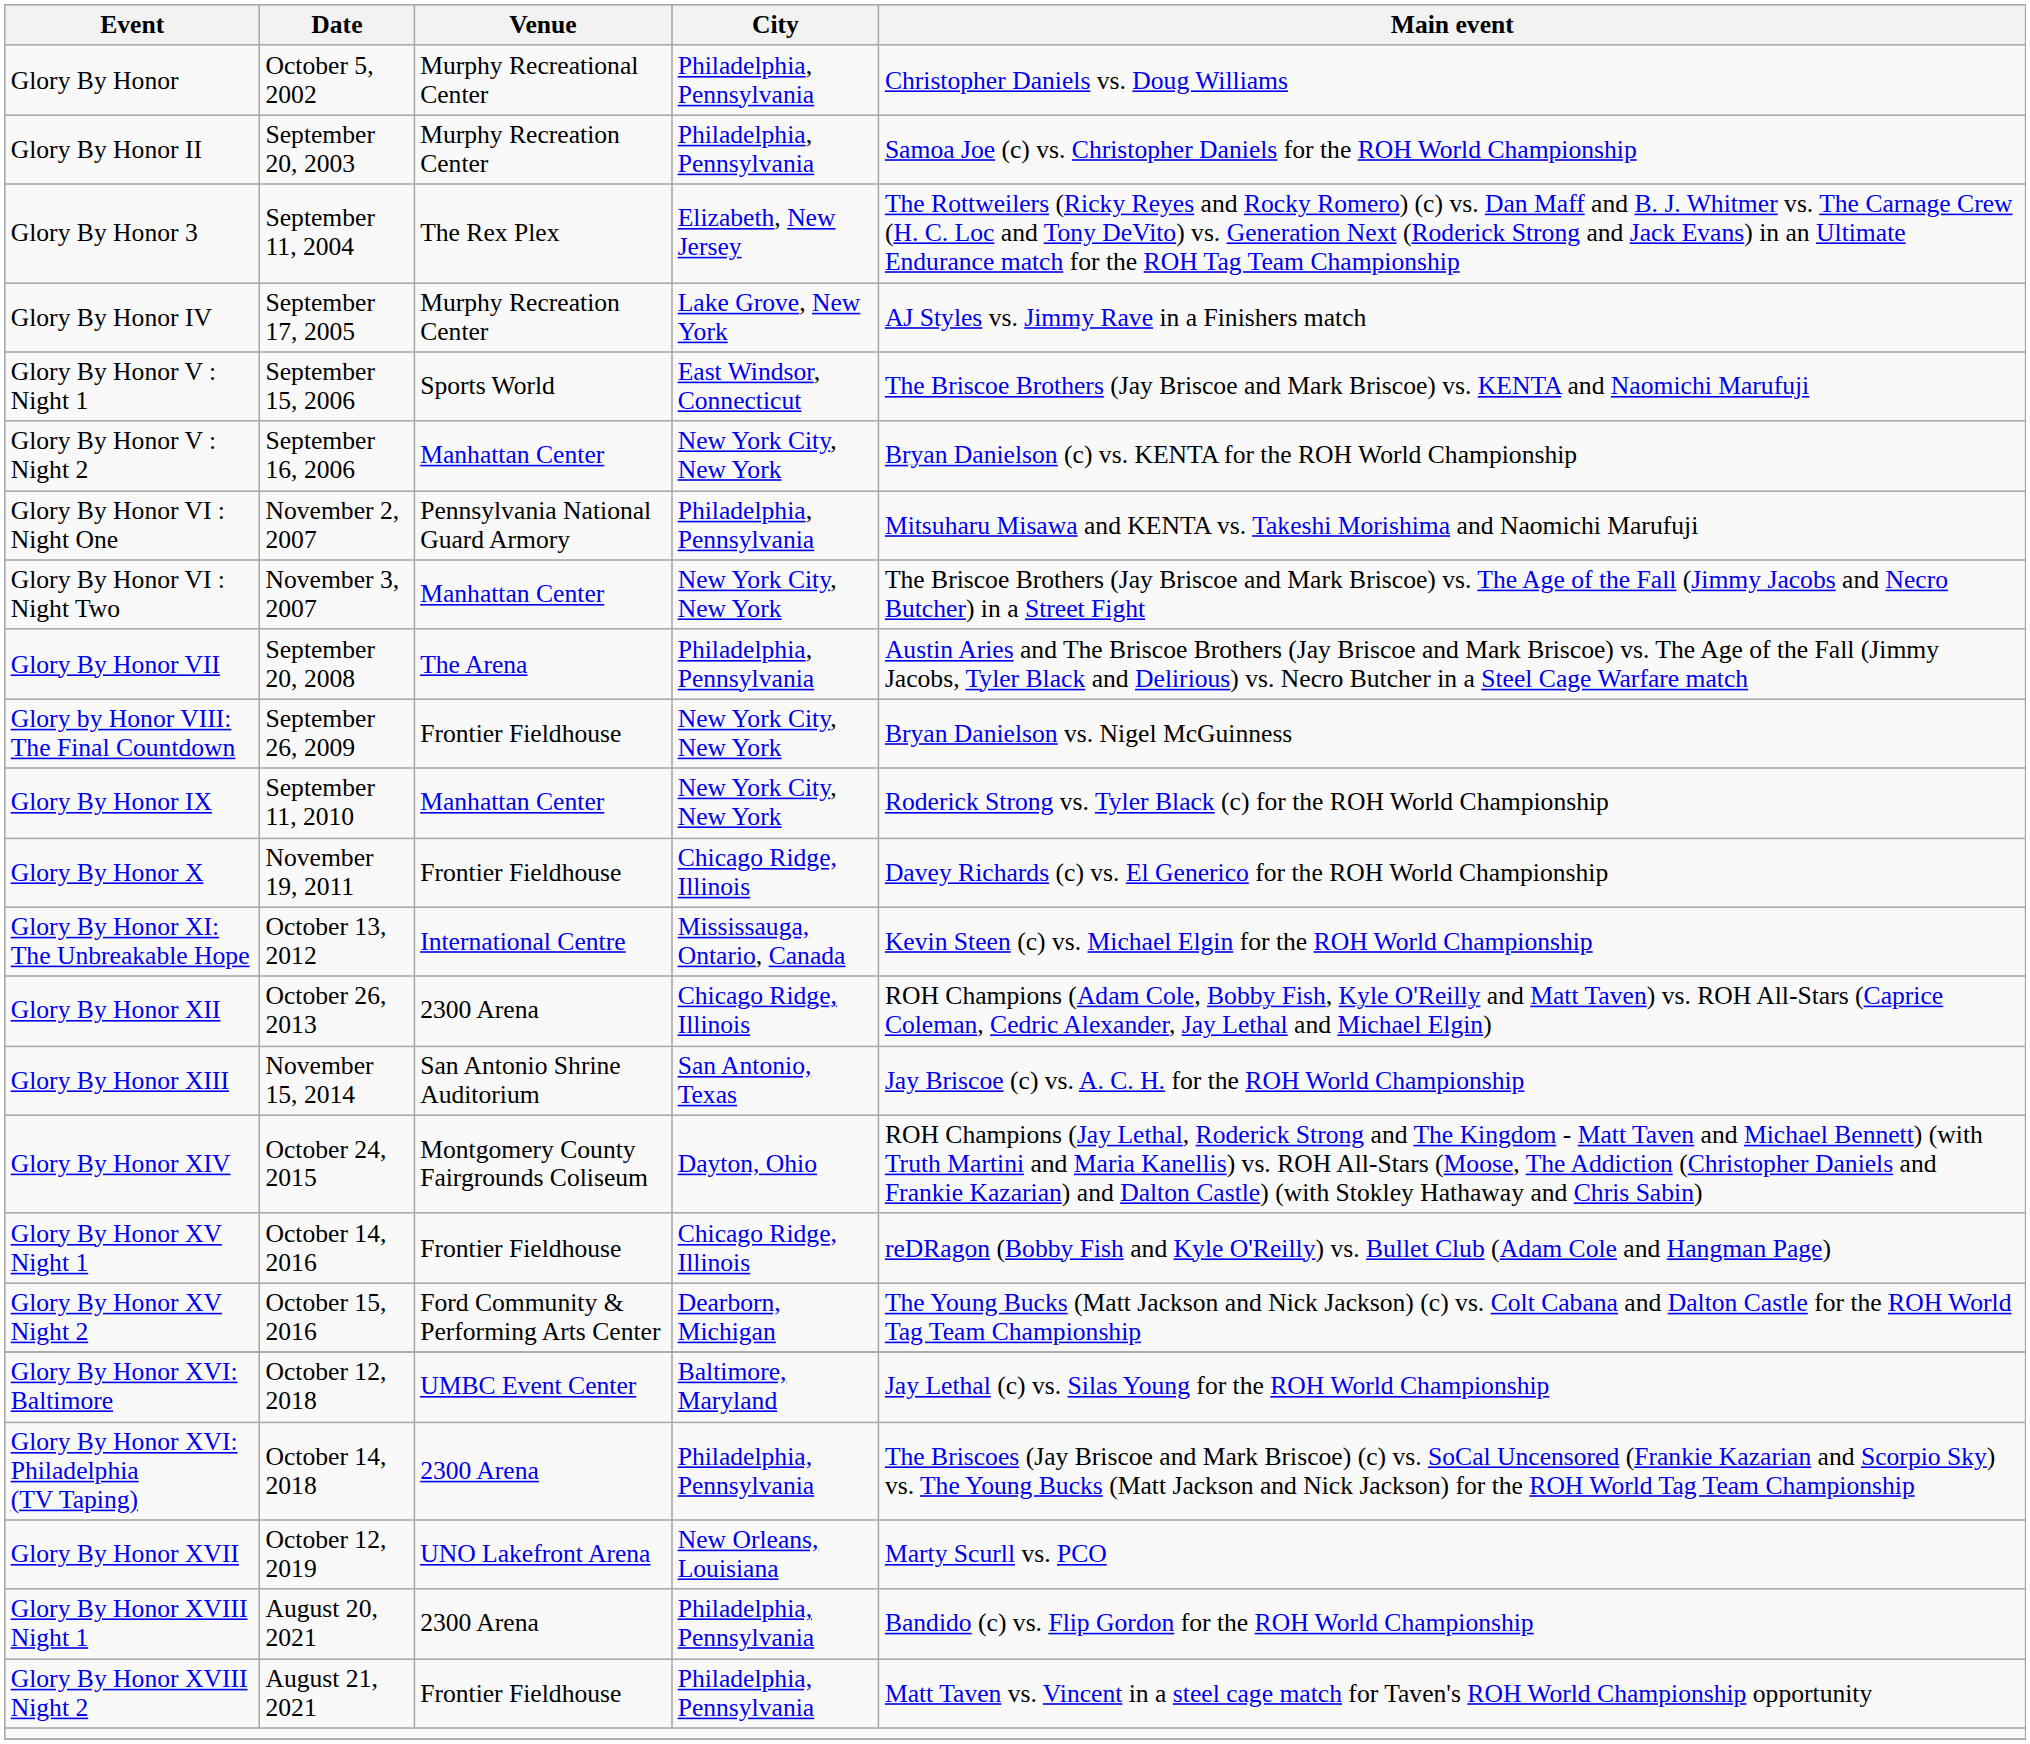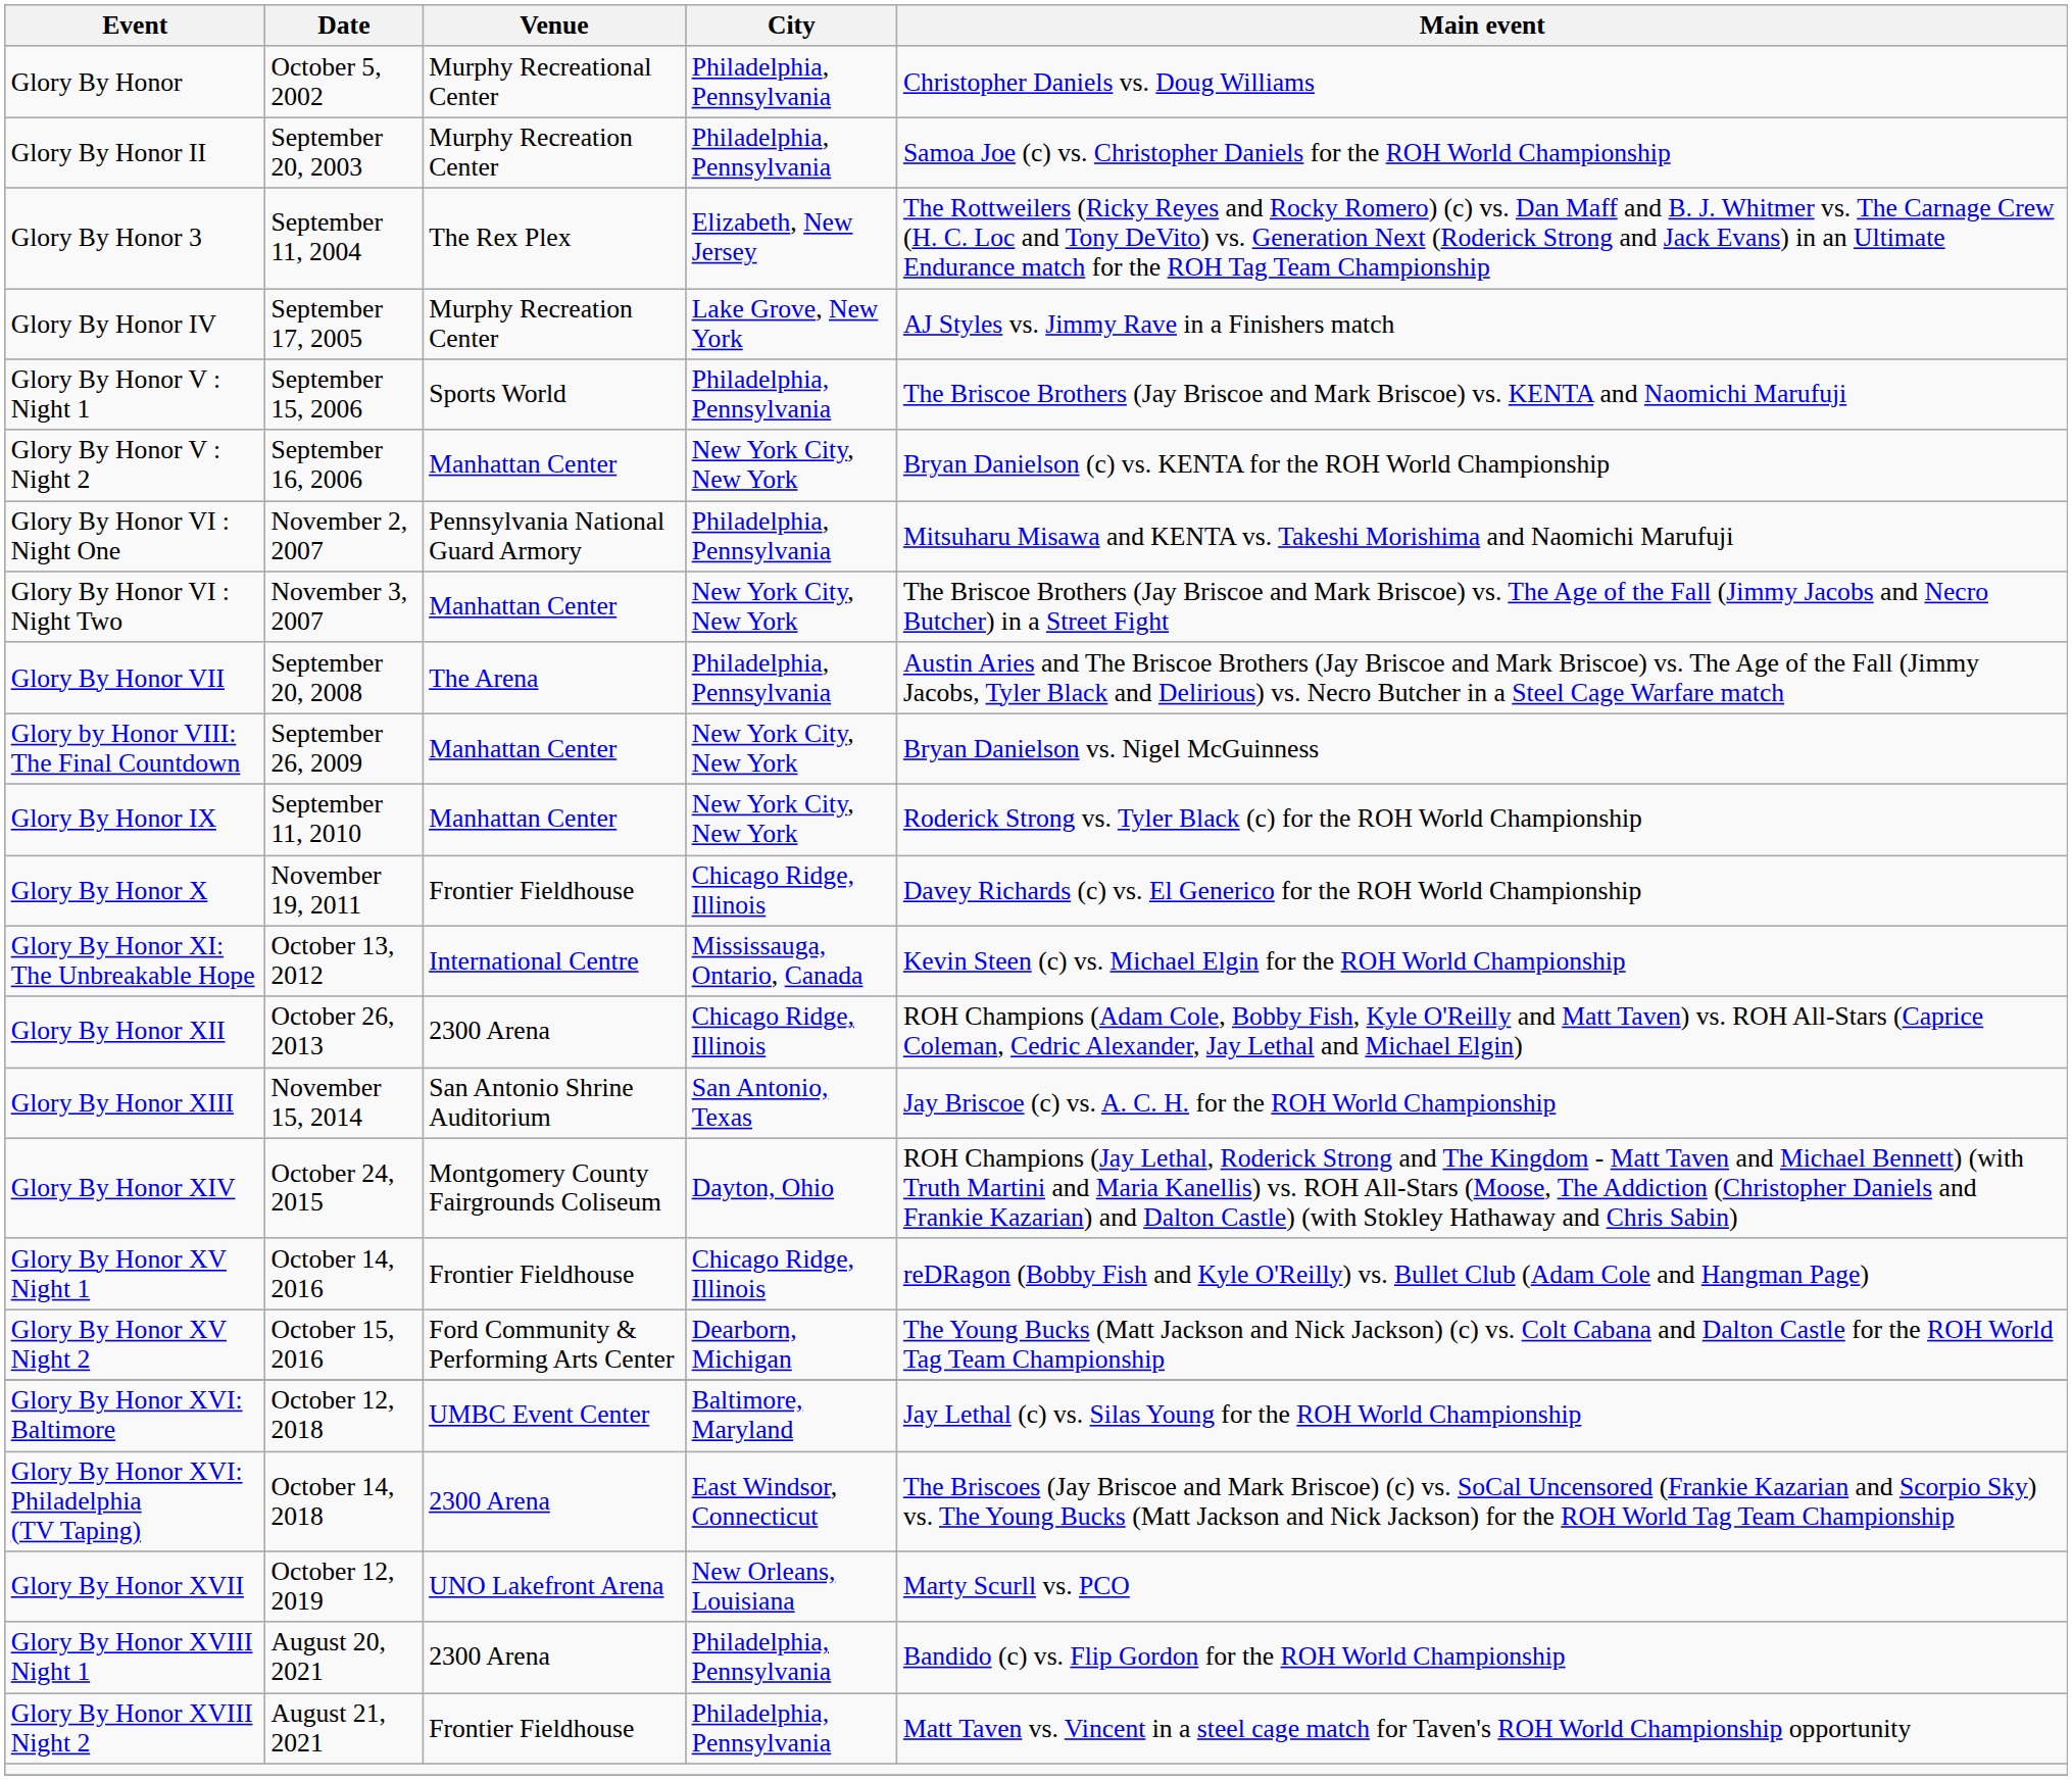Glory By Honor V : Night 1 | City: East Windsor, Connecticut -> Philadelphia, Pennsylvania
Glory by Honor VIII: The Final Countdown | Venue: Frontier Fieldhouse -> Manhattan Center
Glory By Honor XVI: Philadelphia (TV Taping) | City: Philadelphia, Pennsylvania -> East Windsor, Connecticut
